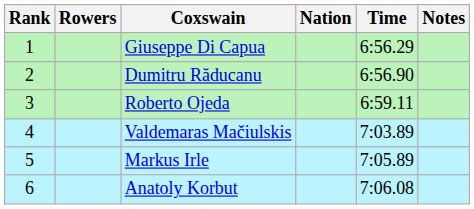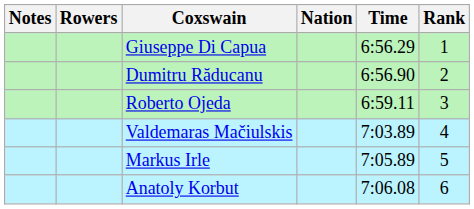columns swapped: Rank <-> Notes
